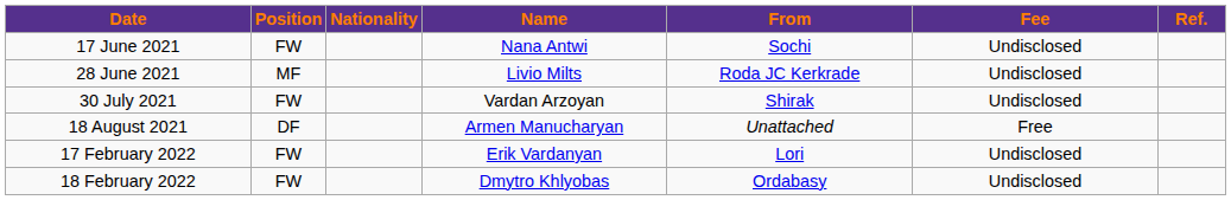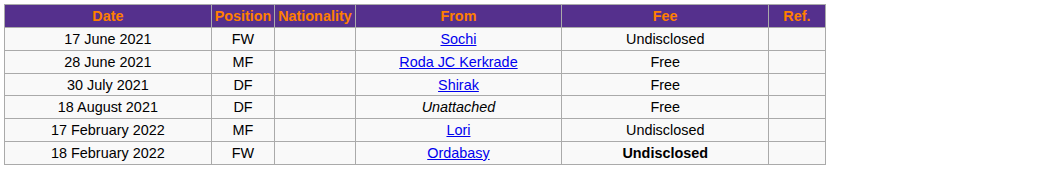- column: Name | Nana Antwi | Livio Milts | Vardan Arzoyan | Armen Manucharyan | Erik Vardanyan | Dmytro Khlyobas
28 June 2021 | Fee: Undisclosed -> Free
30 July 2021 | Position: FW -> DF
30 July 2021 | Fee: Undisclosed -> Free
17 February 2022 | Position: FW -> MF
18 February 2022 | Fee: normal -> bold
